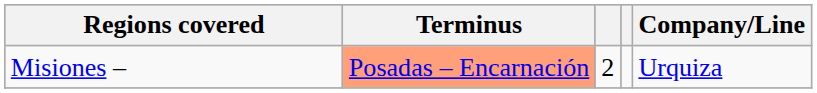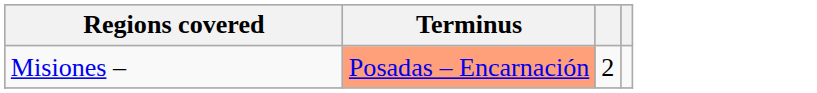- column: Company/Line | Urquiza
